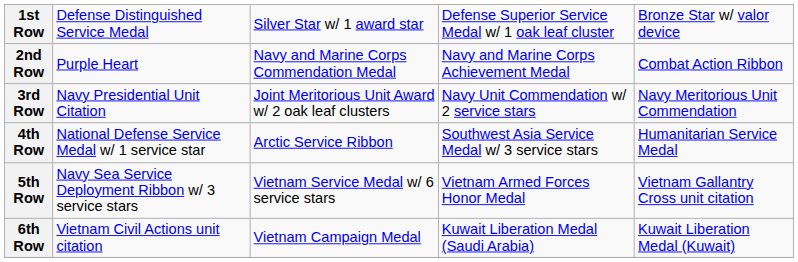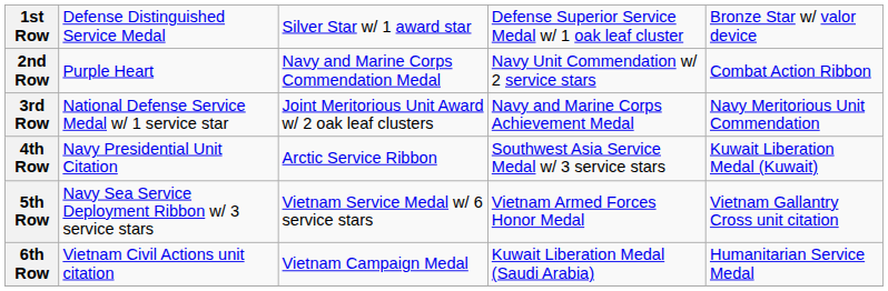2nd Row | column 4: Navy and Marine Corps Achievement Medal -> Navy Unit Commendation w/ 2 service stars
3rd Row | column 2: Navy Presidential Unit Citation -> National Defense Service Medal w/ 1 service star
3rd Row | column 4: Navy Unit Commendation w/ 2 service stars -> Navy and Marine Corps Achievement Medal
4th Row | column 2: National Defense Service Medal w/ 1 service star -> Navy Presidential Unit Citation
4th Row | column 5: Humanitarian Service Medal -> Kuwait Liberation Medal (Kuwait)
6th Row | column 5: Kuwait Liberation Medal (Kuwait) -> Humanitarian Service Medal
